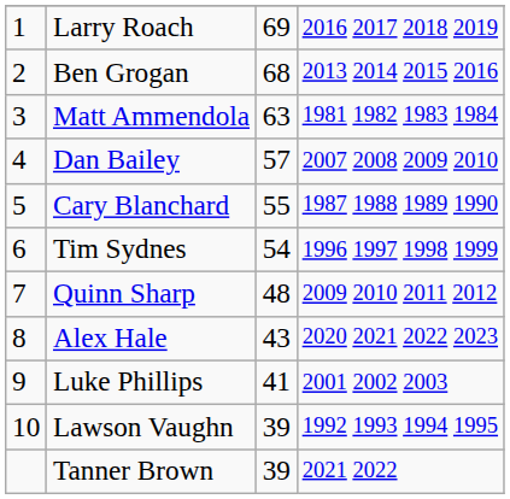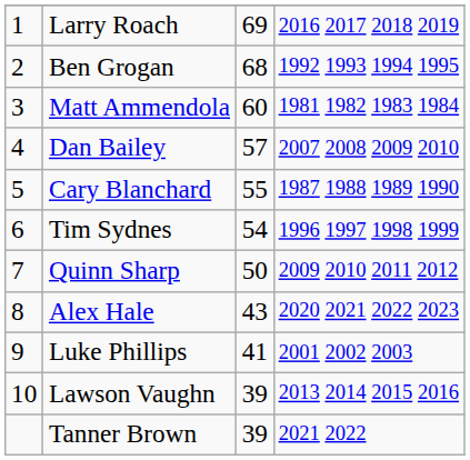Ben Grogan | column 4: 2013 2014 2015 2016 -> 1992 1993 1994 1995
Matt Ammendola | column 3: 63 -> 60
Quinn Sharp | column 3: 48 -> 50
Lawson Vaughn | column 4: 1992 1993 1994 1995 -> 2013 2014 2015 2016
